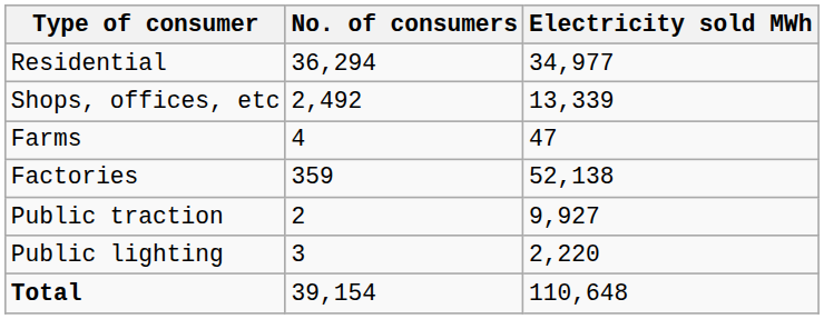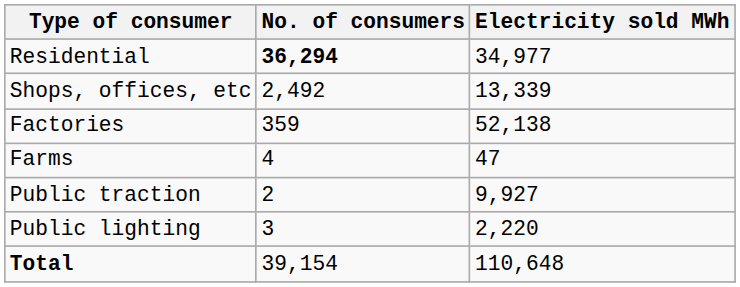Residential | No. of consumers: normal -> bold
rows swapped: Factories <-> Farms
